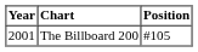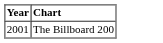- column: Position | #105
